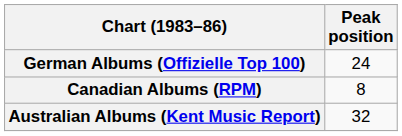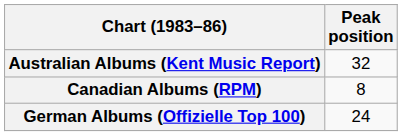rows swapped: Australian Albums (Kent Music Report) <-> German Albums (Offizielle Top 100)
